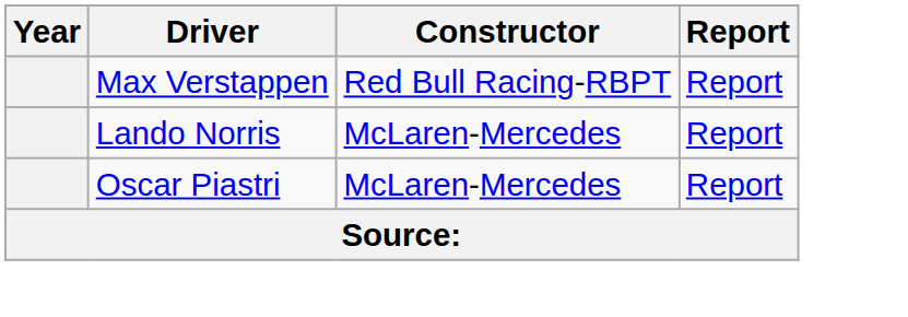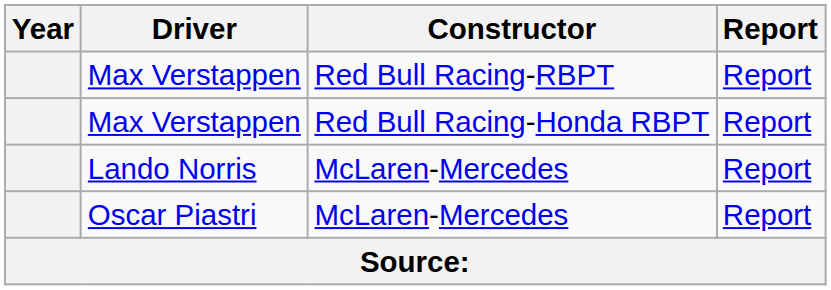+ row: Max Verstappen | Red Bull Racing-Honda RBPT | Report
